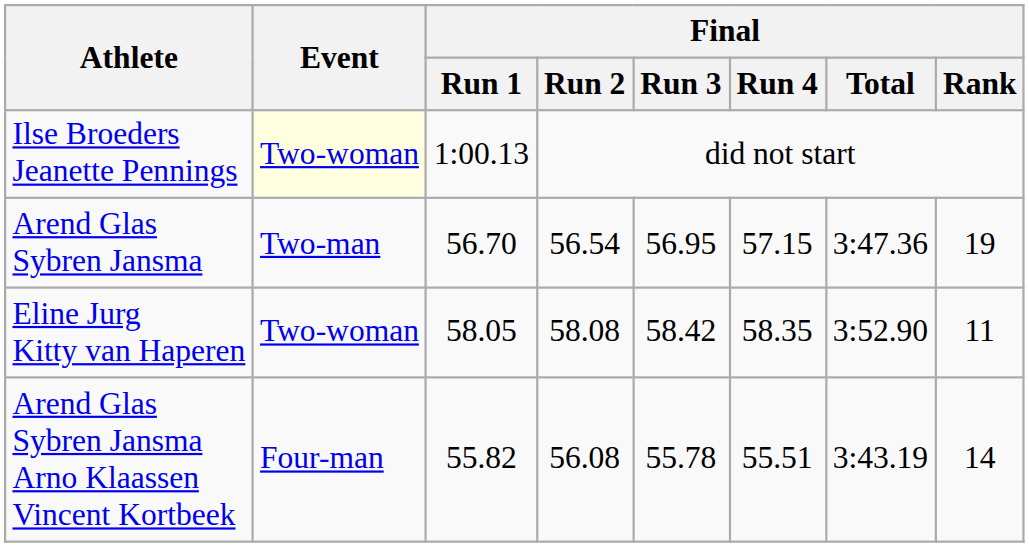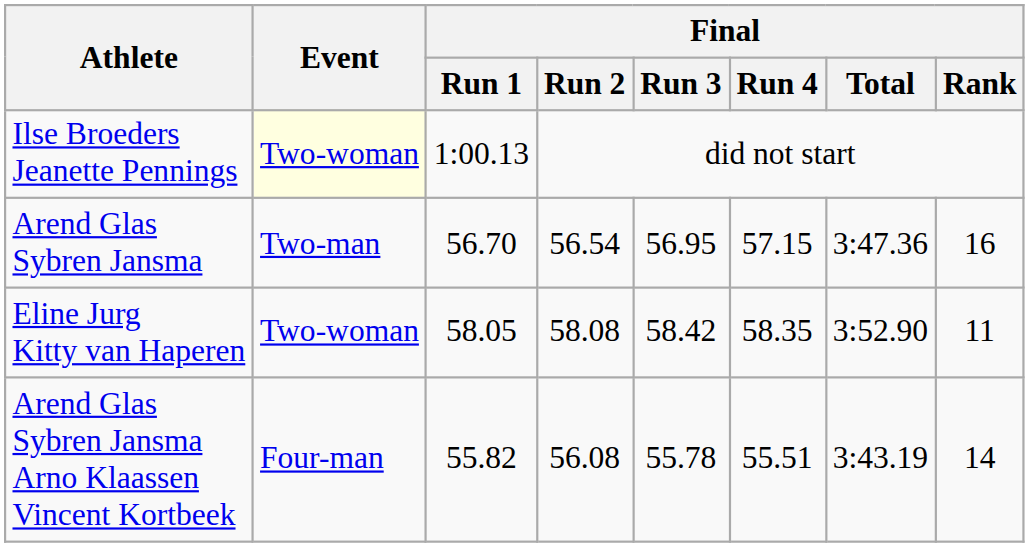Arend Glas Sybren Jansma | Final / Rank: 19 -> 16
